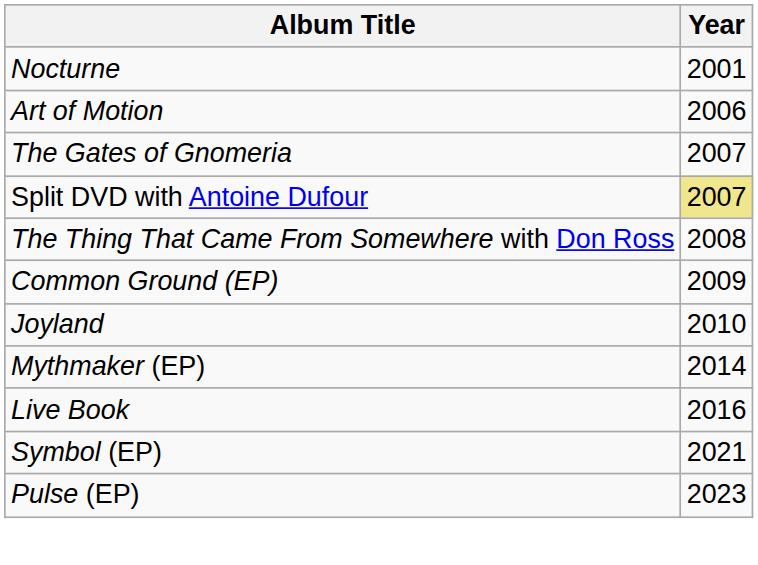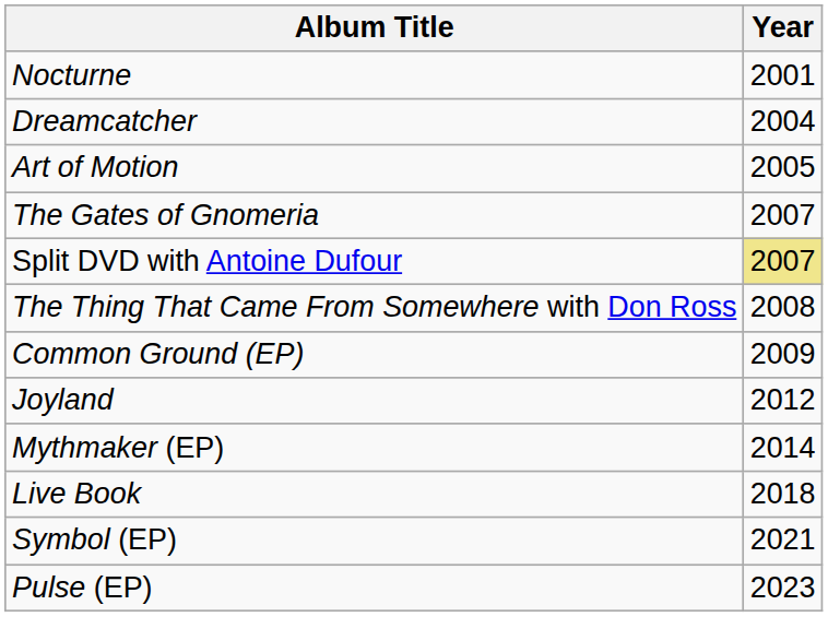+ row: Dreamcatcher | 2004
Art of Motion | Year: 2006 -> 2005
Joyland | Year: 2010 -> 2012
Live Book | Year: 2016 -> 2018
